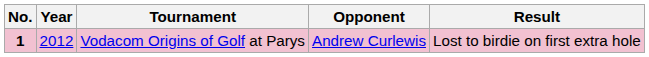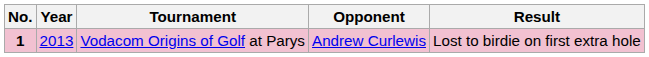Vodacom Origins of Golf at Parys | Year: 2012 -> 2013
